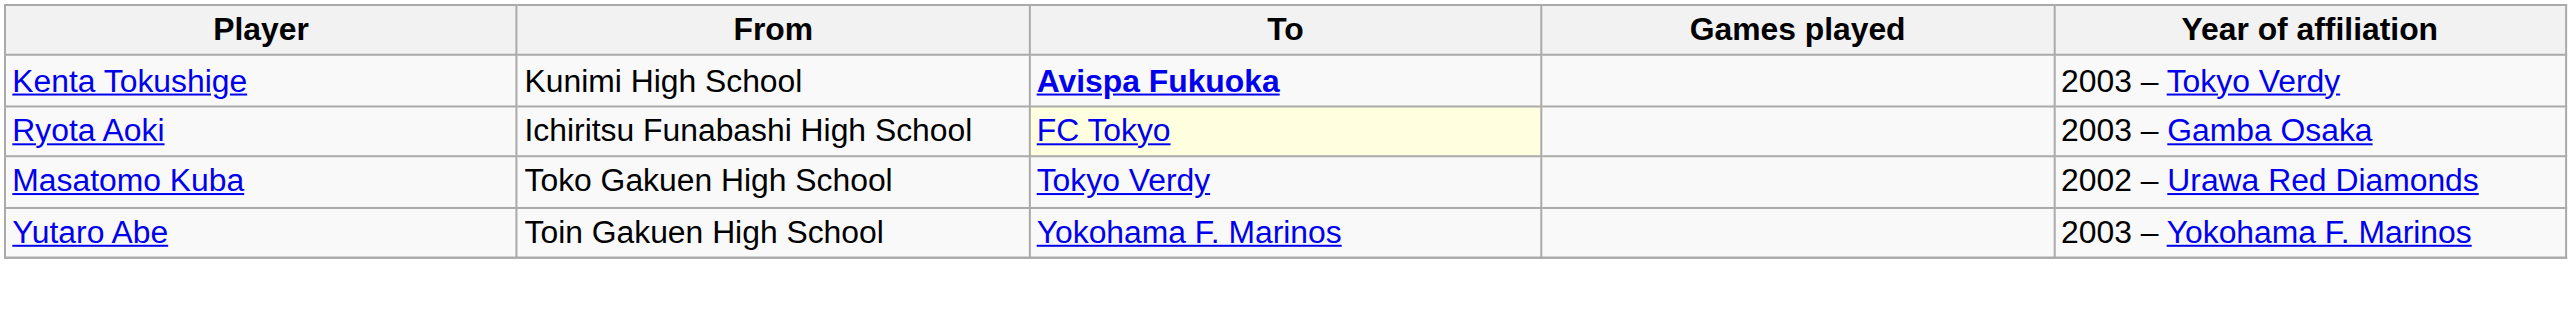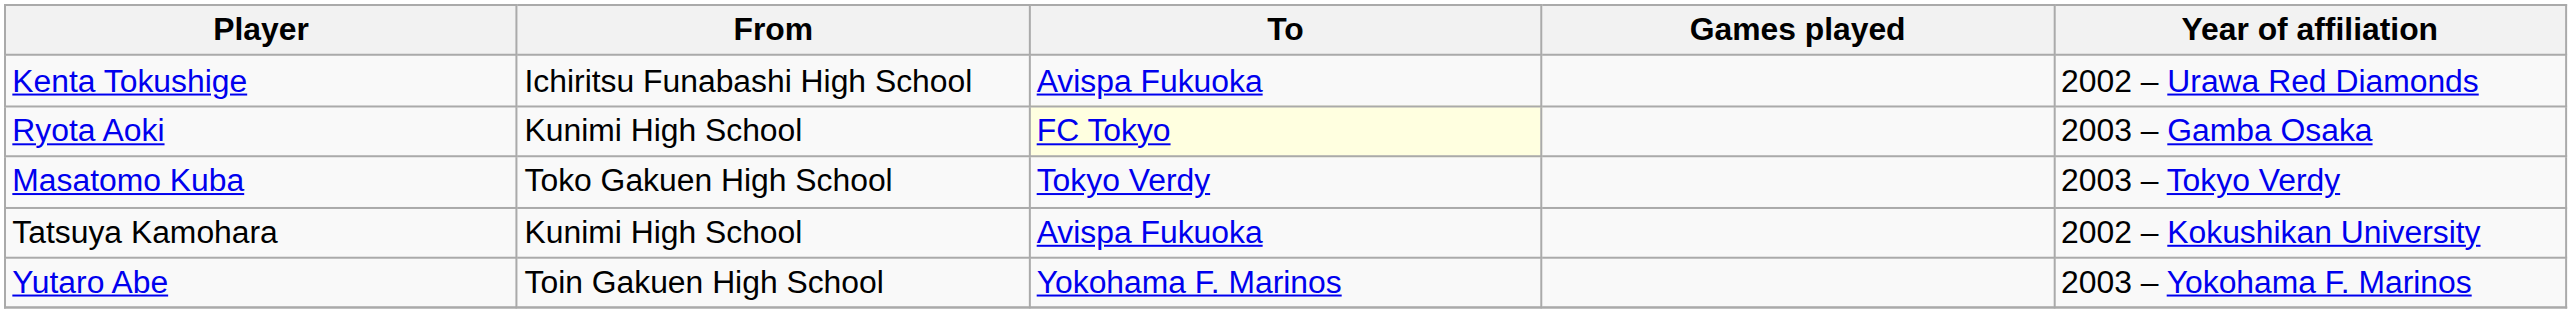Kenta Tokushige | From: Kunimi High School -> Ichiritsu Funabashi High School
Kenta Tokushige | To: bold -> normal
Kenta Tokushige | Year of affiliation: 2003 – Tokyo Verdy -> 2002 – Urawa Red Diamonds
Ryota Aoki | From: Ichiritsu Funabashi High School -> Kunimi High School
Masatomo Kuba | Year of affiliation: 2002 – Urawa Red Diamonds -> 2003 – Tokyo Verdy
+ row: Tatsuya Kamohara | Kunimi High School | Avispa Fukuoka | 2002 – Kokushikan University
